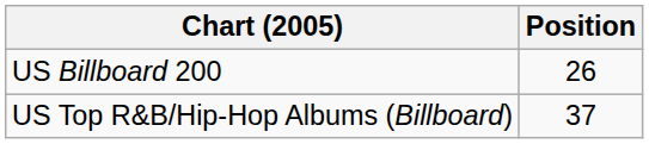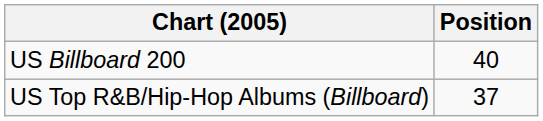US Billboard 200 | Position: 26 -> 40
